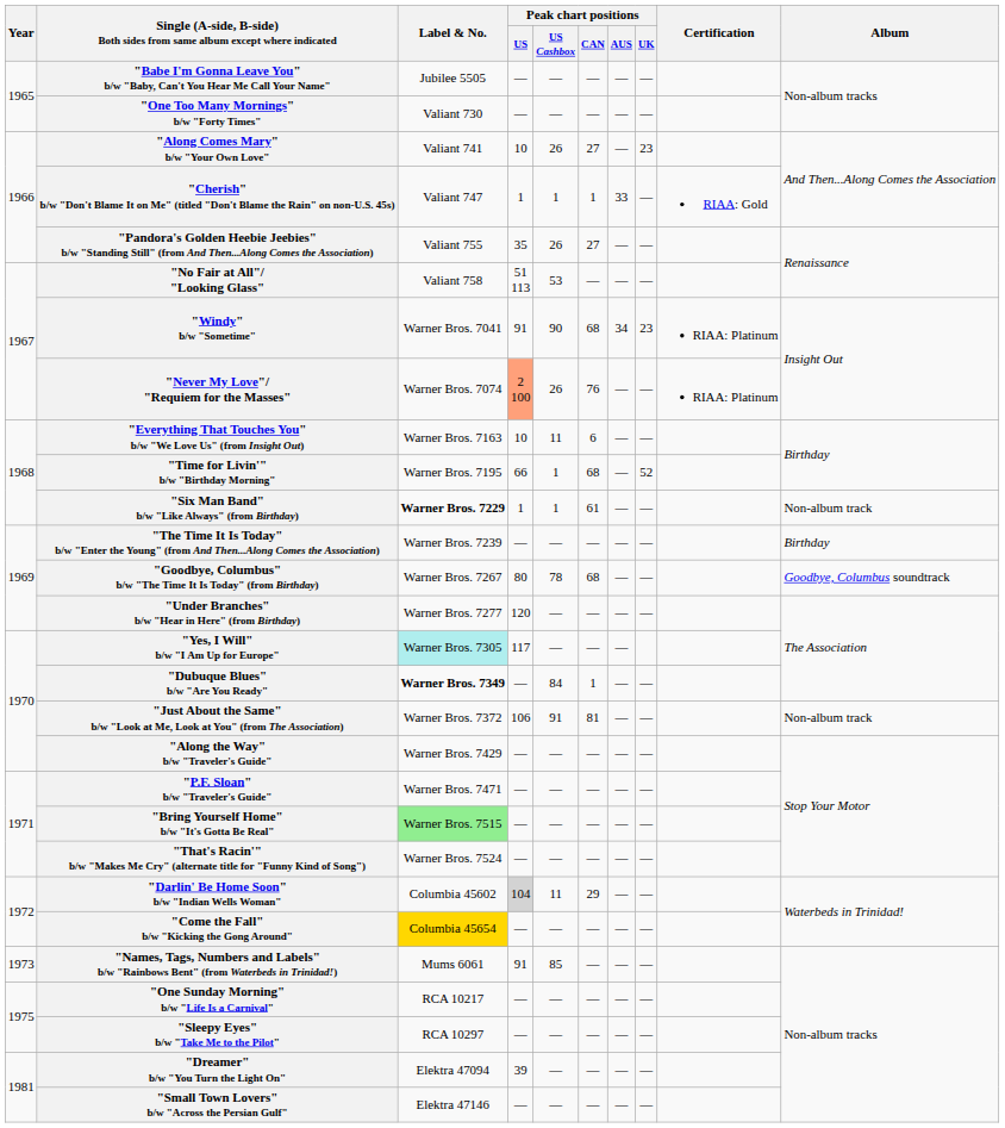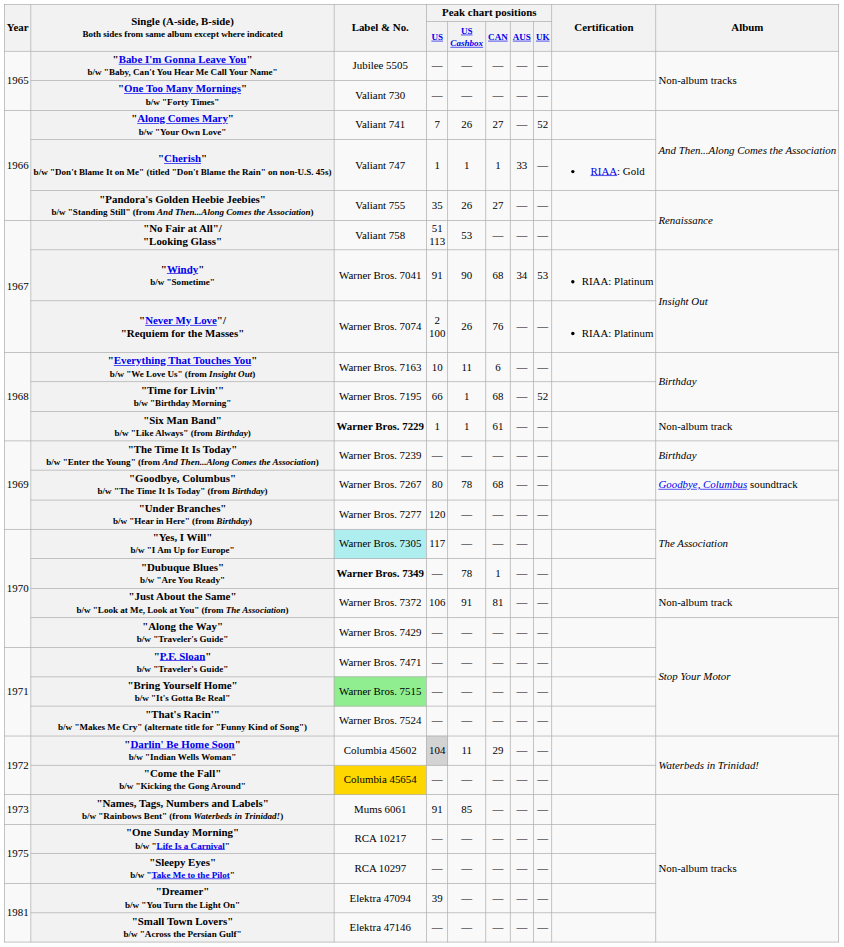"Along Comes Mary" b/w "Your Own Love" | Peak chart positions / US: 10 -> 7
"Along Comes Mary" b/w "Your Own Love" | Peak chart positions / UK: 23 -> 52
"Windy" b/w "Sometime" | Peak chart positions / UK: 23 -> 53
"Never My Love"/ "Requiem for the Masses" | Peak chart positions / US: lightsalmon background -> no background
"Dubuque Blues" b/w "Are You Ready" | Peak chart positions / US Cashbox: 84 -> 78
